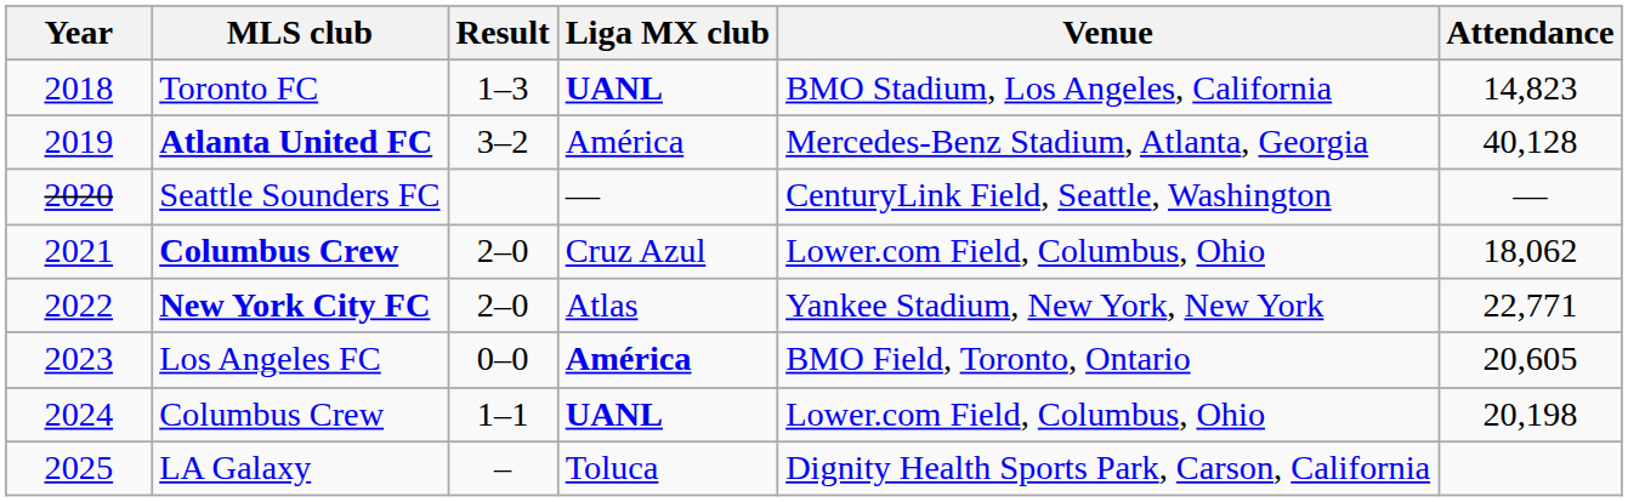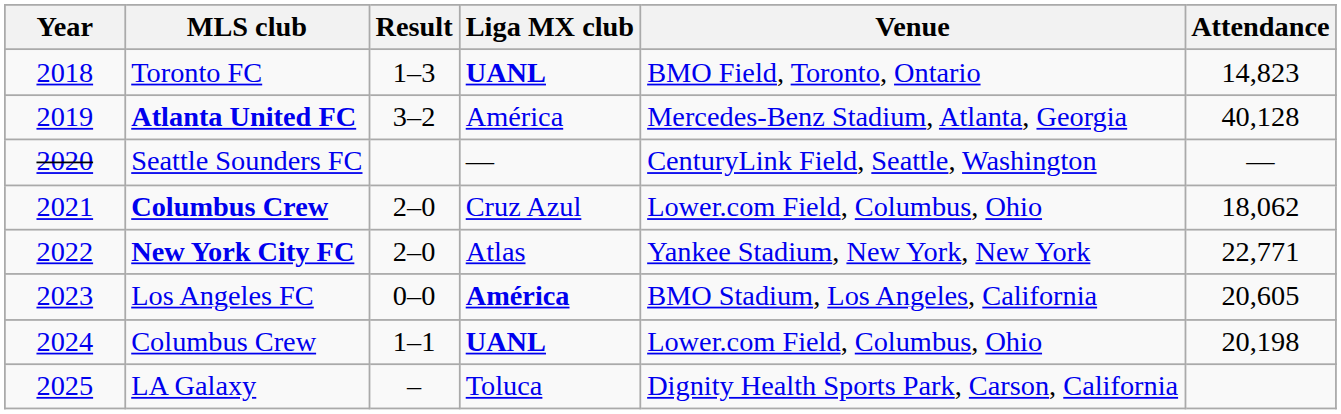2018 | Venue: BMO Stadium, Los Angeles, California -> BMO Field, Toronto, Ontario
2023 | Venue: BMO Field, Toronto, Ontario -> BMO Stadium, Los Angeles, California
